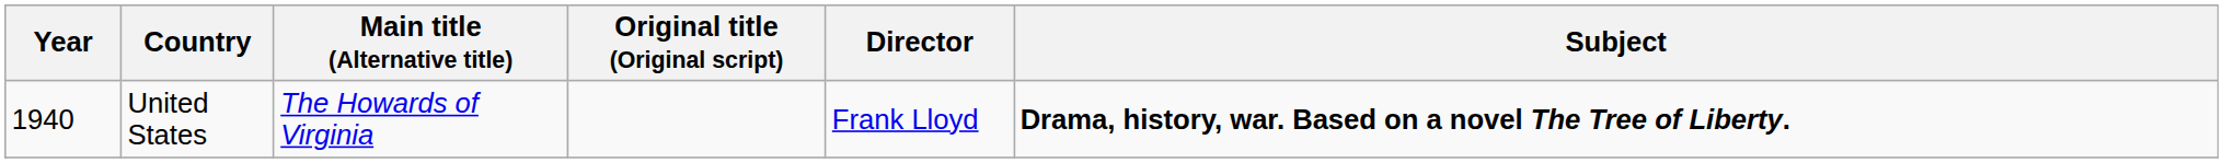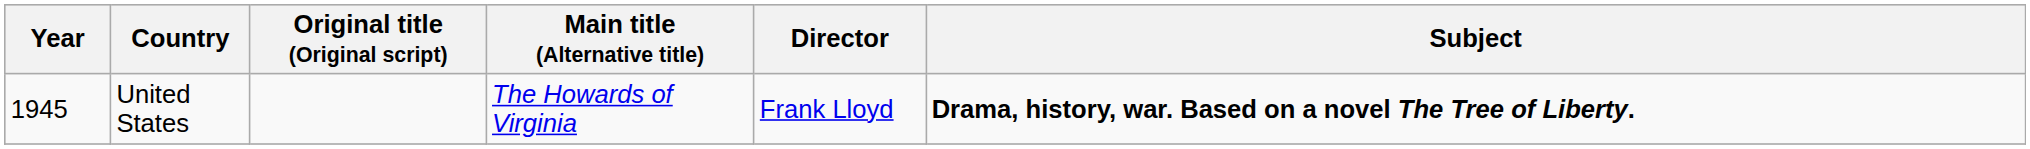columns swapped: Main title (Alternative title) <-> Original title (Original script)
United States | Year: 1940 -> 1945
